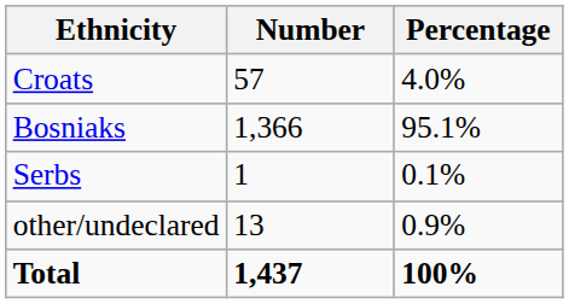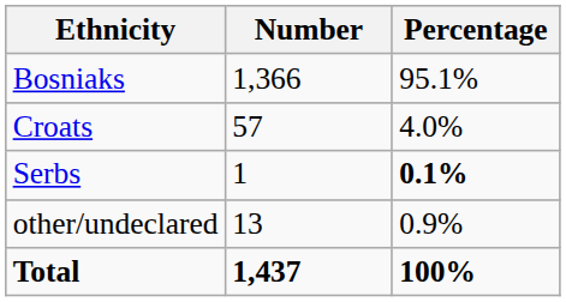rows swapped: Bosniaks <-> Croats
Serbs | Percentage: normal -> bold
